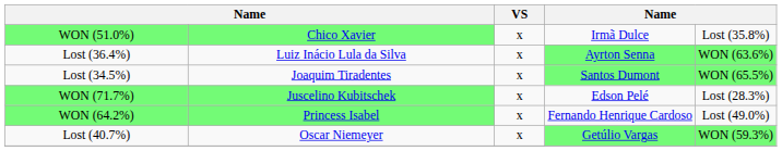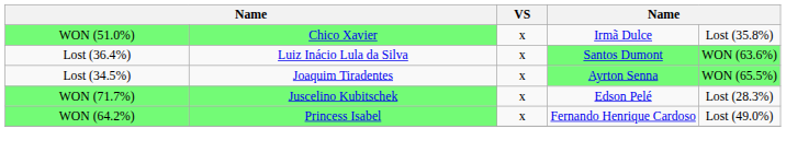Lost (36.4%) | column 4: Ayrton Senna -> Santos Dumont
Lost (34.5%) | column 4: Santos Dumont -> Ayrton Senna
- row: Lost (40.7%) | Oscar Niemeyer | x | Getúlio Vargas | WON (59.3%)
